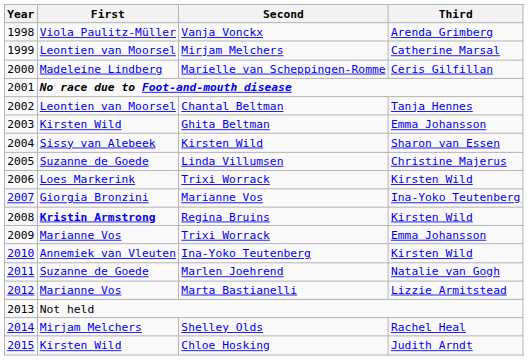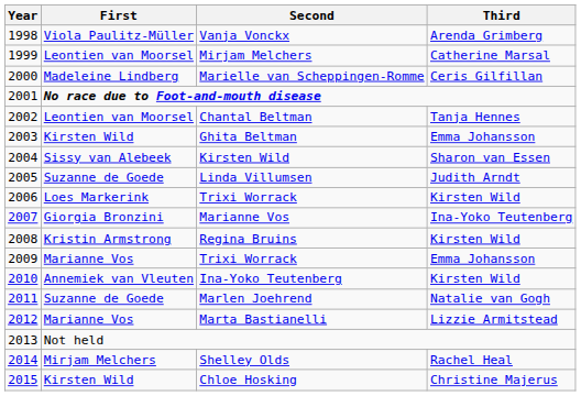Linda Villumsen | Third: Christine Majerus -> Judith Arndt
Regina Bruins | First: bold -> normal
Chloe Hosking | Third: Judith Arndt -> Christine Majerus
